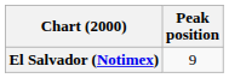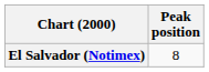El Salvador (Notimex) | Peak position: 9 -> 8
